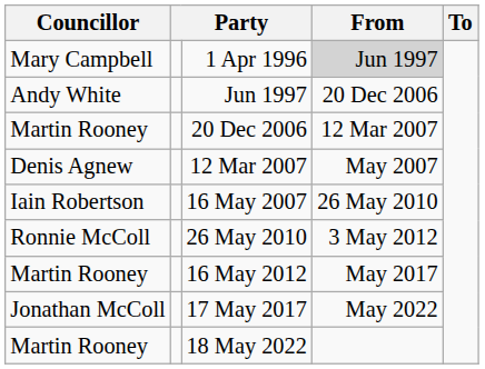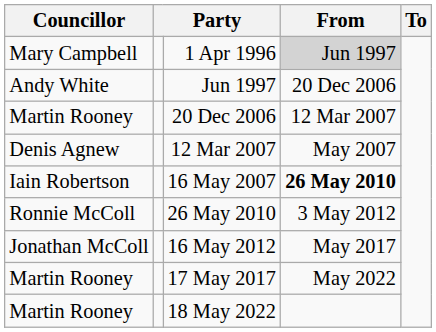16 May 2007 | From: normal -> bold
16 May 2012 | Councillor: Martin Rooney -> Jonathan McColl
17 May 2017 | Councillor: Jonathan McColl -> Martin Rooney
